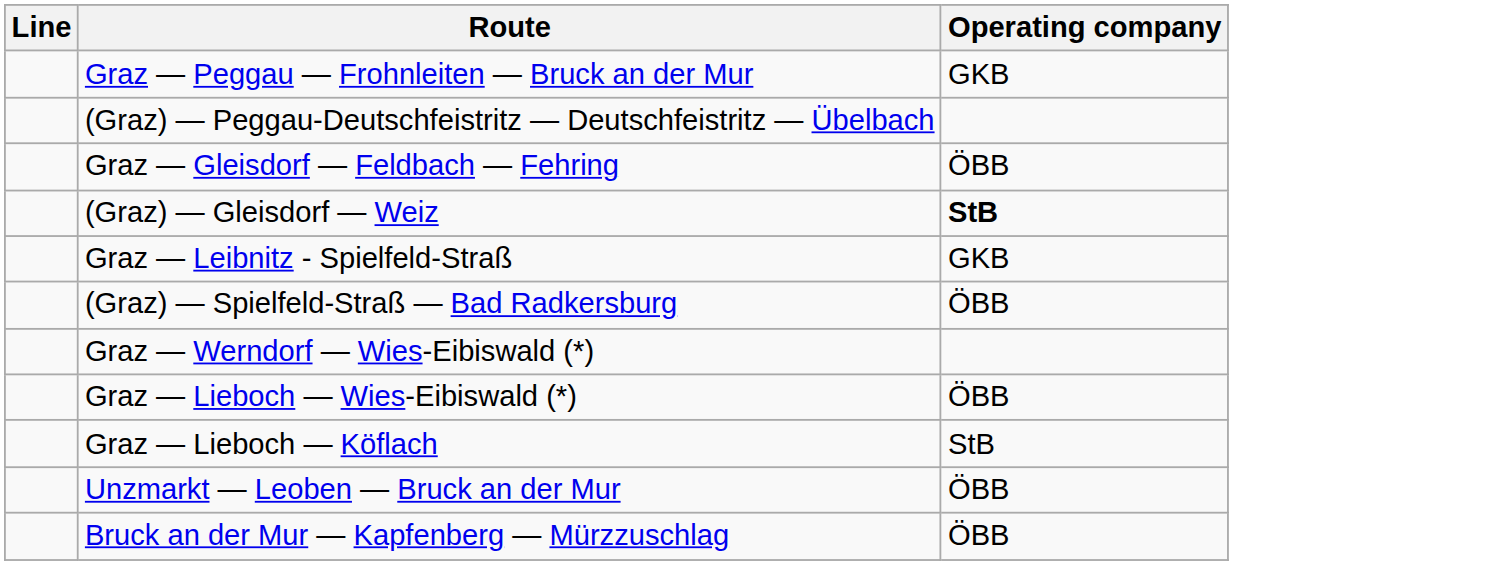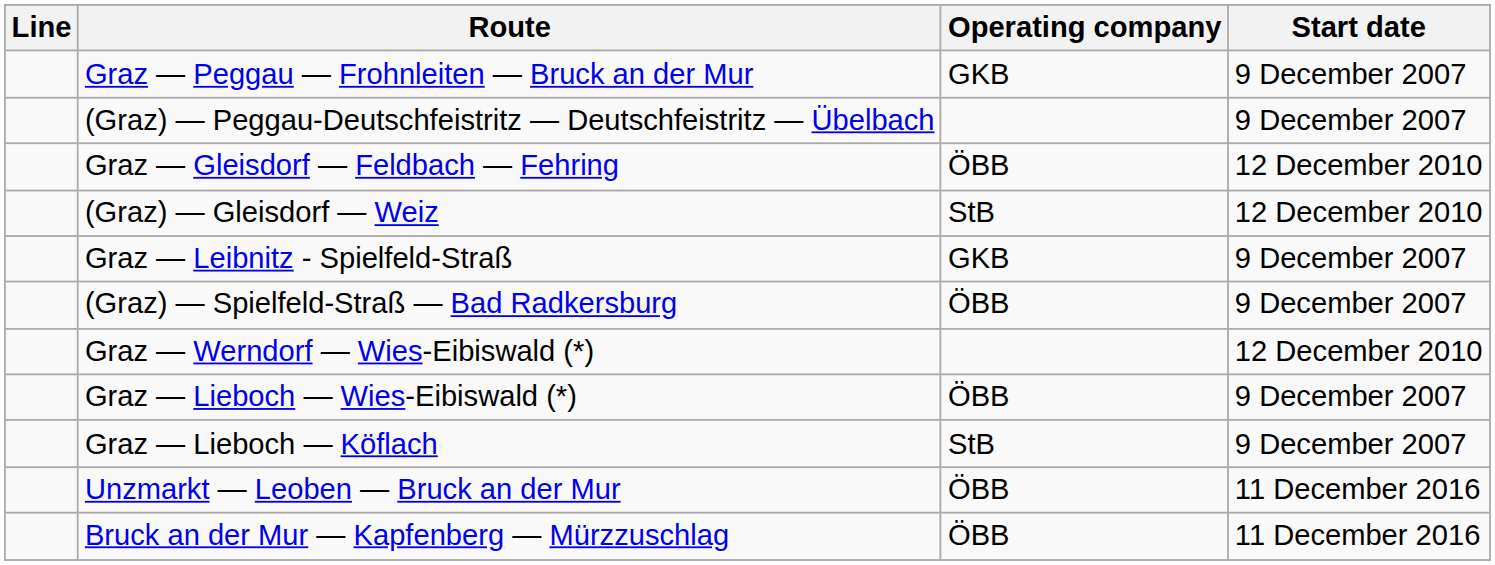+ column: Start date | 9 December 2007 | 9 December 2007 | 12 December 2010 | 12 December 2010 | 9 December 2007 | 9 December 2007 | 12 December 2010 | 9 December 2007 | 9 December 2007 | 11 December 2016 | 11 December 2016
(Graz) — Gleisdorf — Weiz | Operating company: bold -> normal
